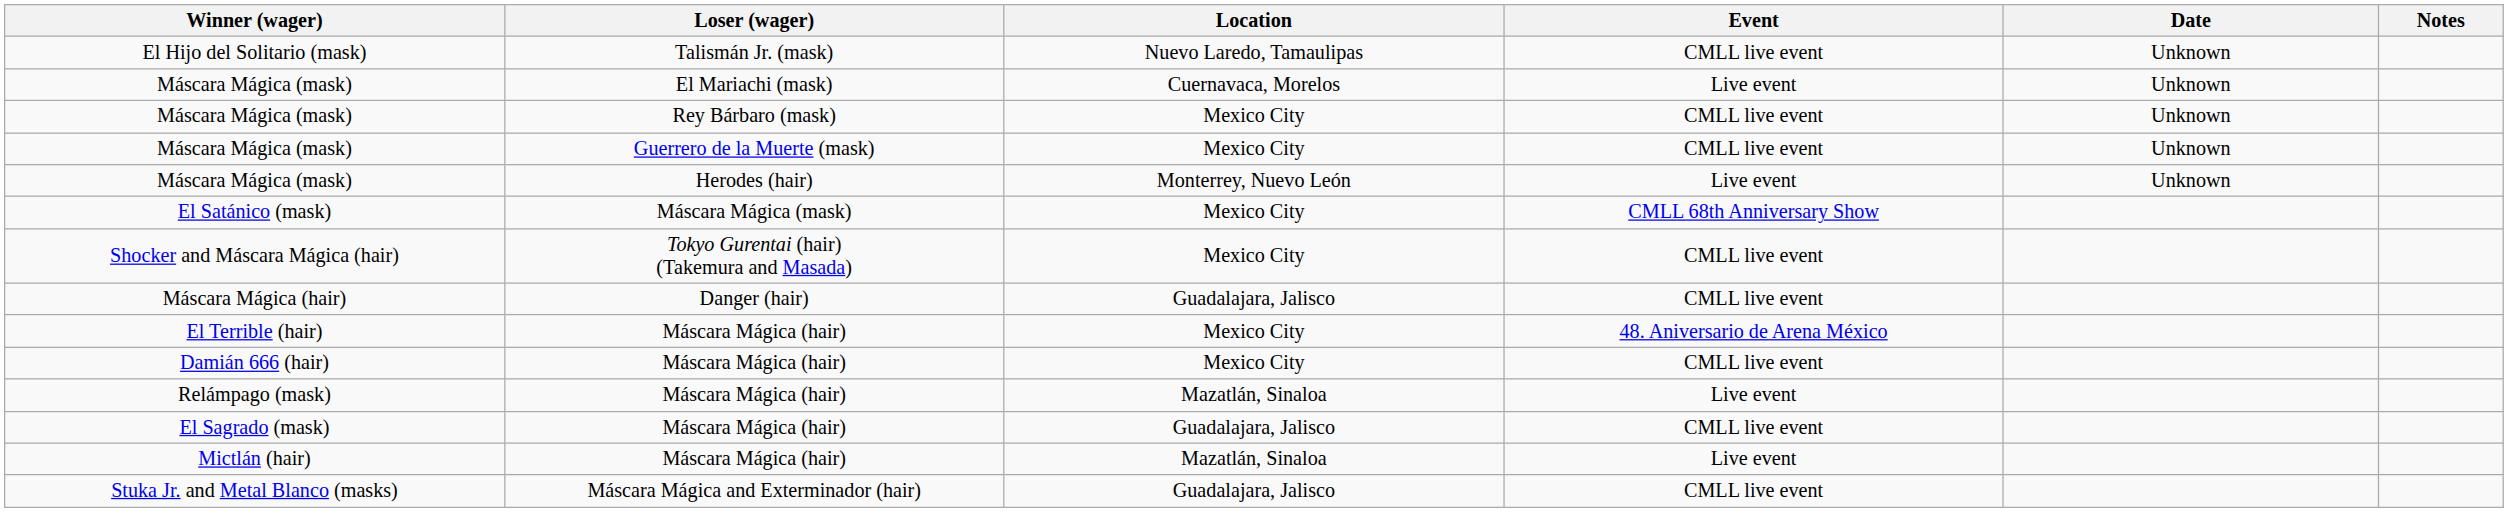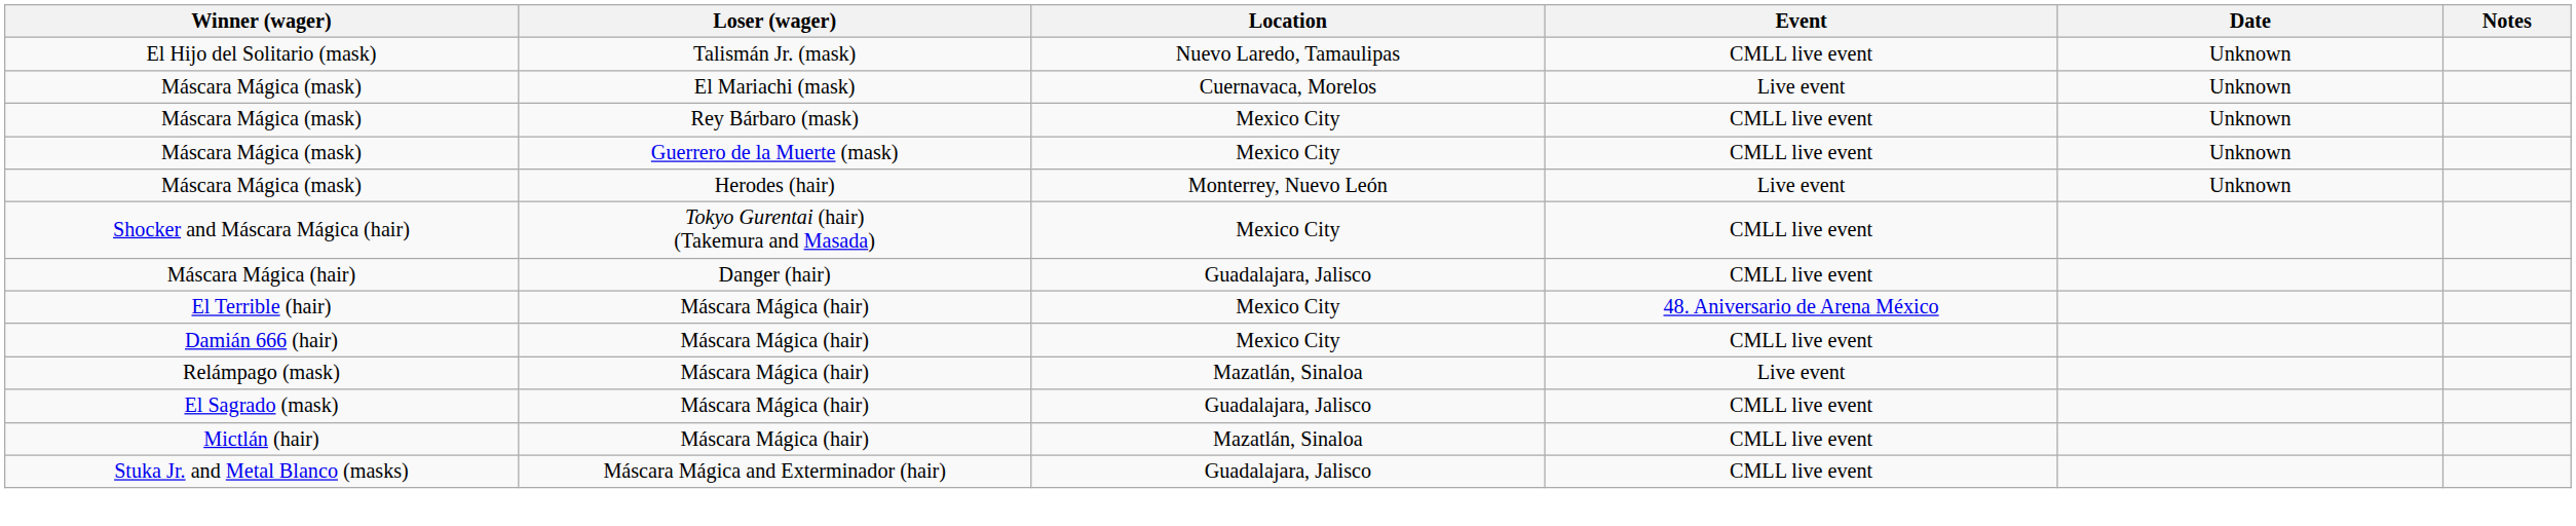- row: El Satánico (mask) | Máscara Mágica (mask) | Mexico City | CMLL 68th Anniversary Show
Mictlán (hair) | Event: Live event -> CMLL live event
